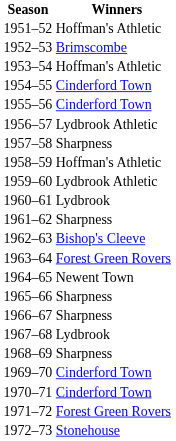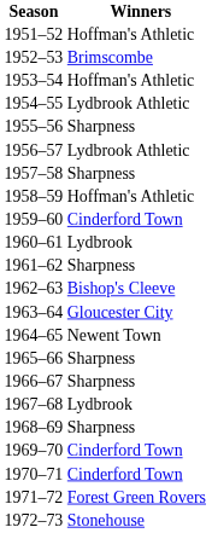1954–55 | Winners: Cinderford Town -> Lydbrook Athletic
1955–56 | Winners: Cinderford Town -> Sharpness
1959–60 | Winners: Lydbrook Athletic -> Cinderford Town
1963–64 | Winners: Forest Green Rovers -> Gloucester City
